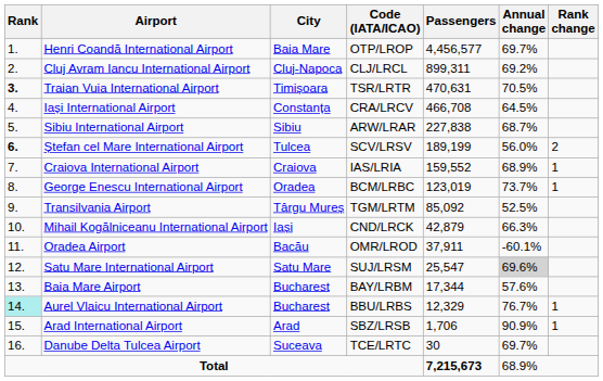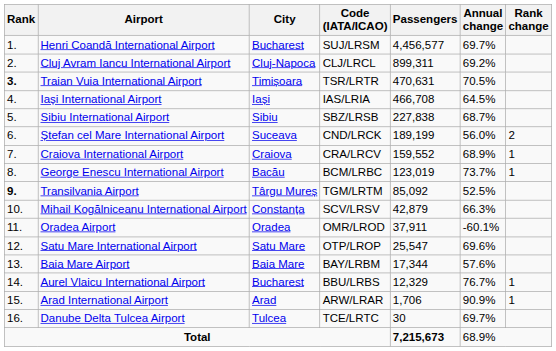Henri Coandă International Airport | City: Baia Mare -> Bucharest
Henri Coandă International Airport | Code (IATA/ICAO): OTP/LROP -> SUJ/LRSM
Iași International Airport | City: Constanța -> Iași
Iași International Airport | Code (IATA/ICAO): CRA/LRCV -> IAS/LRIA
Sibiu International Airport | Code (IATA/ICAO): ARW/LRAR -> SBZ/LRSB
Ștefan cel Mare International Airport | Rank: bold -> normal
Ștefan cel Mare International Airport | City: Tulcea -> Suceava
Ștefan cel Mare International Airport | Code (IATA/ICAO): SCV/LRSV -> CND/LRCK
Craiova International Airport | Code (IATA/ICAO): IAS/LRIA -> CRA/LRCV
George Enescu International Airport | City: Oradea -> Bacău
Transilvania Airport | Rank: normal -> bold
Mihail Kogălniceanu International Airport | City: Iași -> Constanța
Mihail Kogălniceanu International Airport | Code (IATA/ICAO): CND/LRCK -> SCV/LRSV
Oradea Airport | City: Bacău -> Oradea
Satu Mare International Airport | Code (IATA/ICAO): SUJ/LRSM -> OTP/LROP
Satu Mare International Airport | Annual change: lightgrey background -> no background
Baia Mare Airport | City: Bucharest -> Baia Mare
Aurel Vlaicu International Airport | Rank: paleturquoise background -> no background
Arad International Airport | Code (IATA/ICAO): SBZ/LRSB -> ARW/LRAR
Danube Delta Tulcea Airport | City: Suceava -> Tulcea
